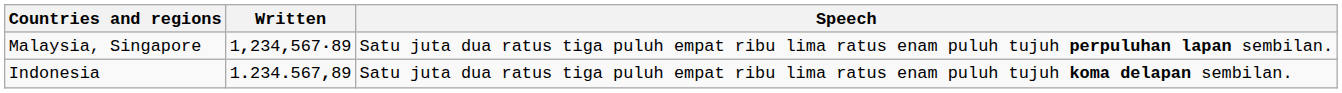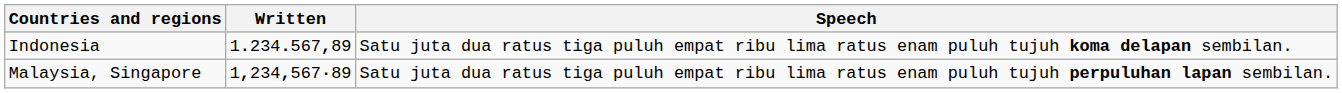rows swapped: Indonesia <-> Malaysia, Singapore
